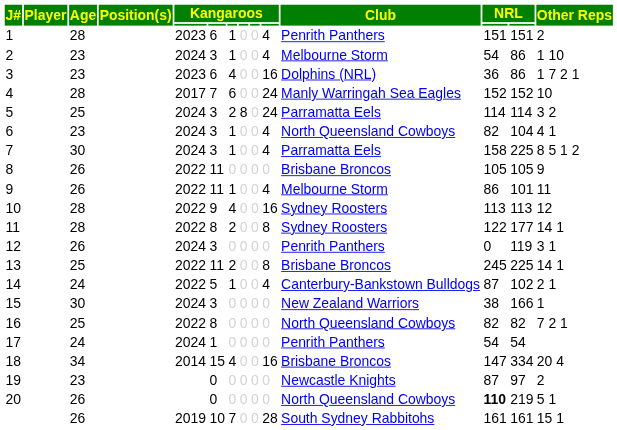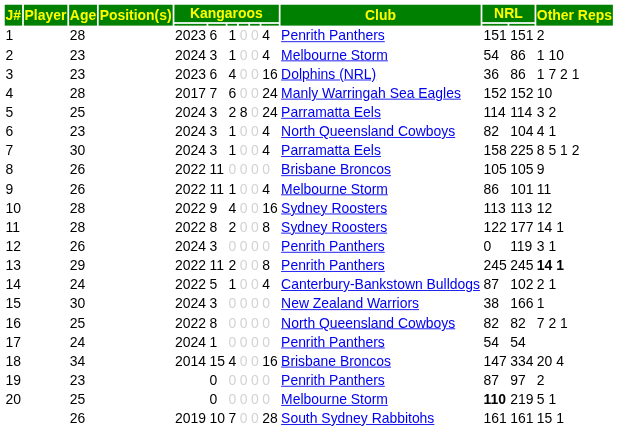13 | Age: 25 -> 29
13 | Club: Brisbane Broncos -> Penrith Panthers
13 | column 13: 225 -> 245
13 | Other Reps: normal -> bold
19 | Club: Newcastle Knights -> Penrith Panthers
20 | Age: 26 -> 25
20 | Club: North Queensland Cowboys -> Melbourne Storm
